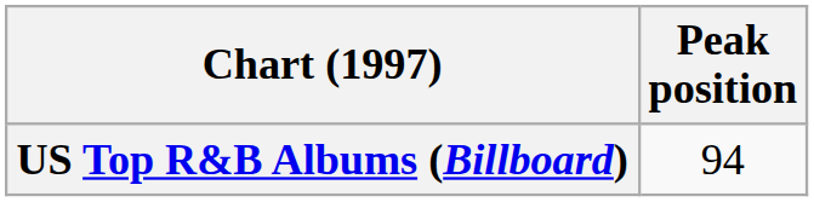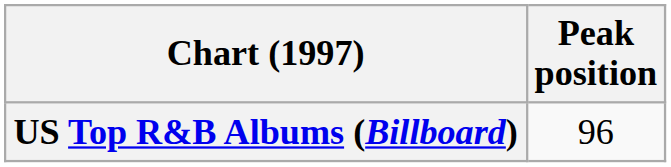US Top R&B Albums (Billboard) | Peak position: 94 -> 96
